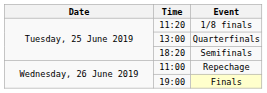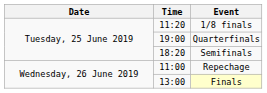Quarterfinals | Time: 13:00 -> 19:00
Finals | Time: 19:00 -> 13:00
